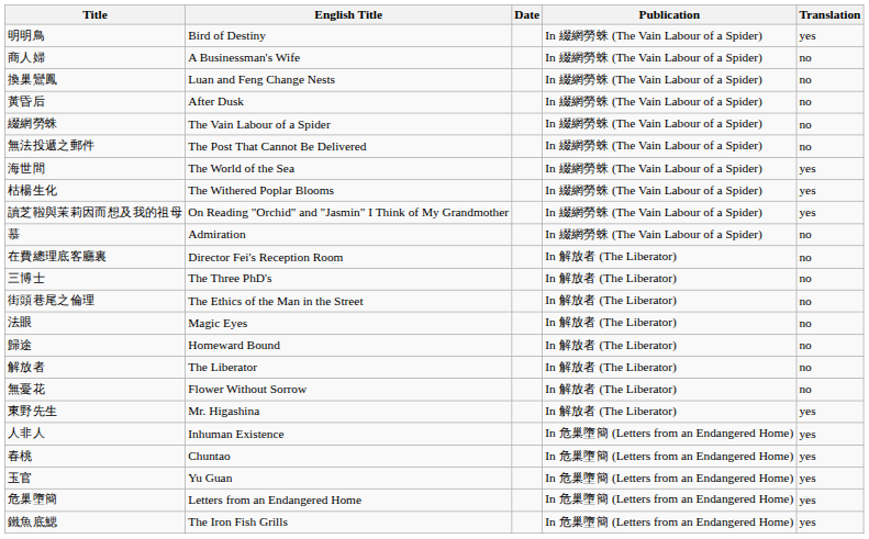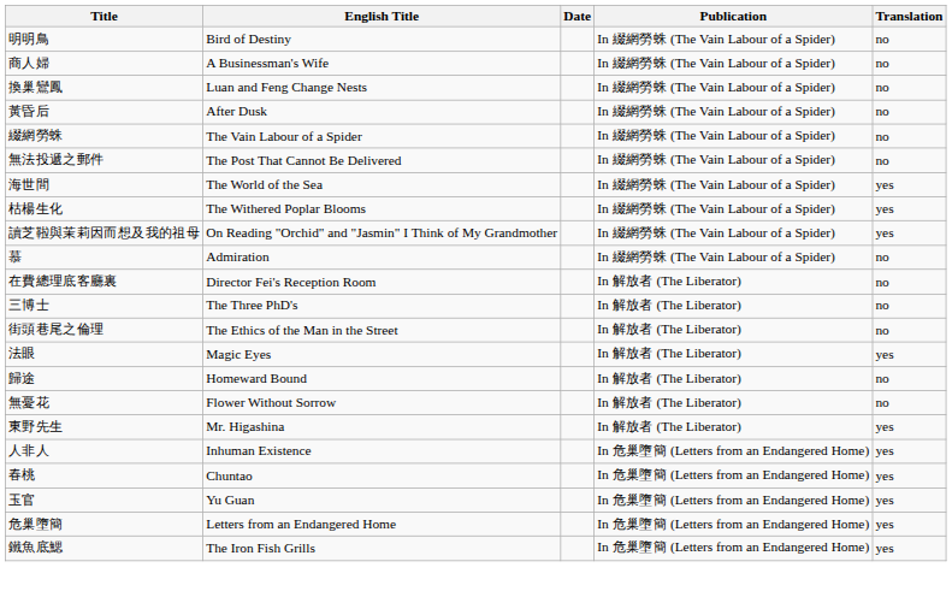明明鳥 | Translation: yes -> no
法眼 | Translation: no -> yes
- row: 解放者 | The Liberator | In 解放者 (The Liberator) | no
